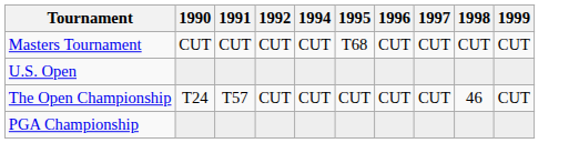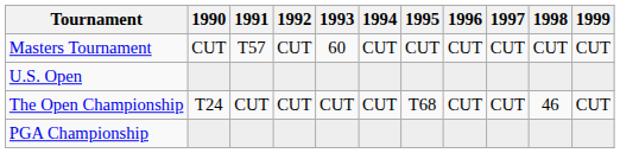+ column: 1993 | 60 | CUT
Masters Tournament | 1991: CUT -> T57
Masters Tournament | 1995: T68 -> CUT
The Open Championship | 1991: T57 -> CUT
The Open Championship | 1995: CUT -> T68
